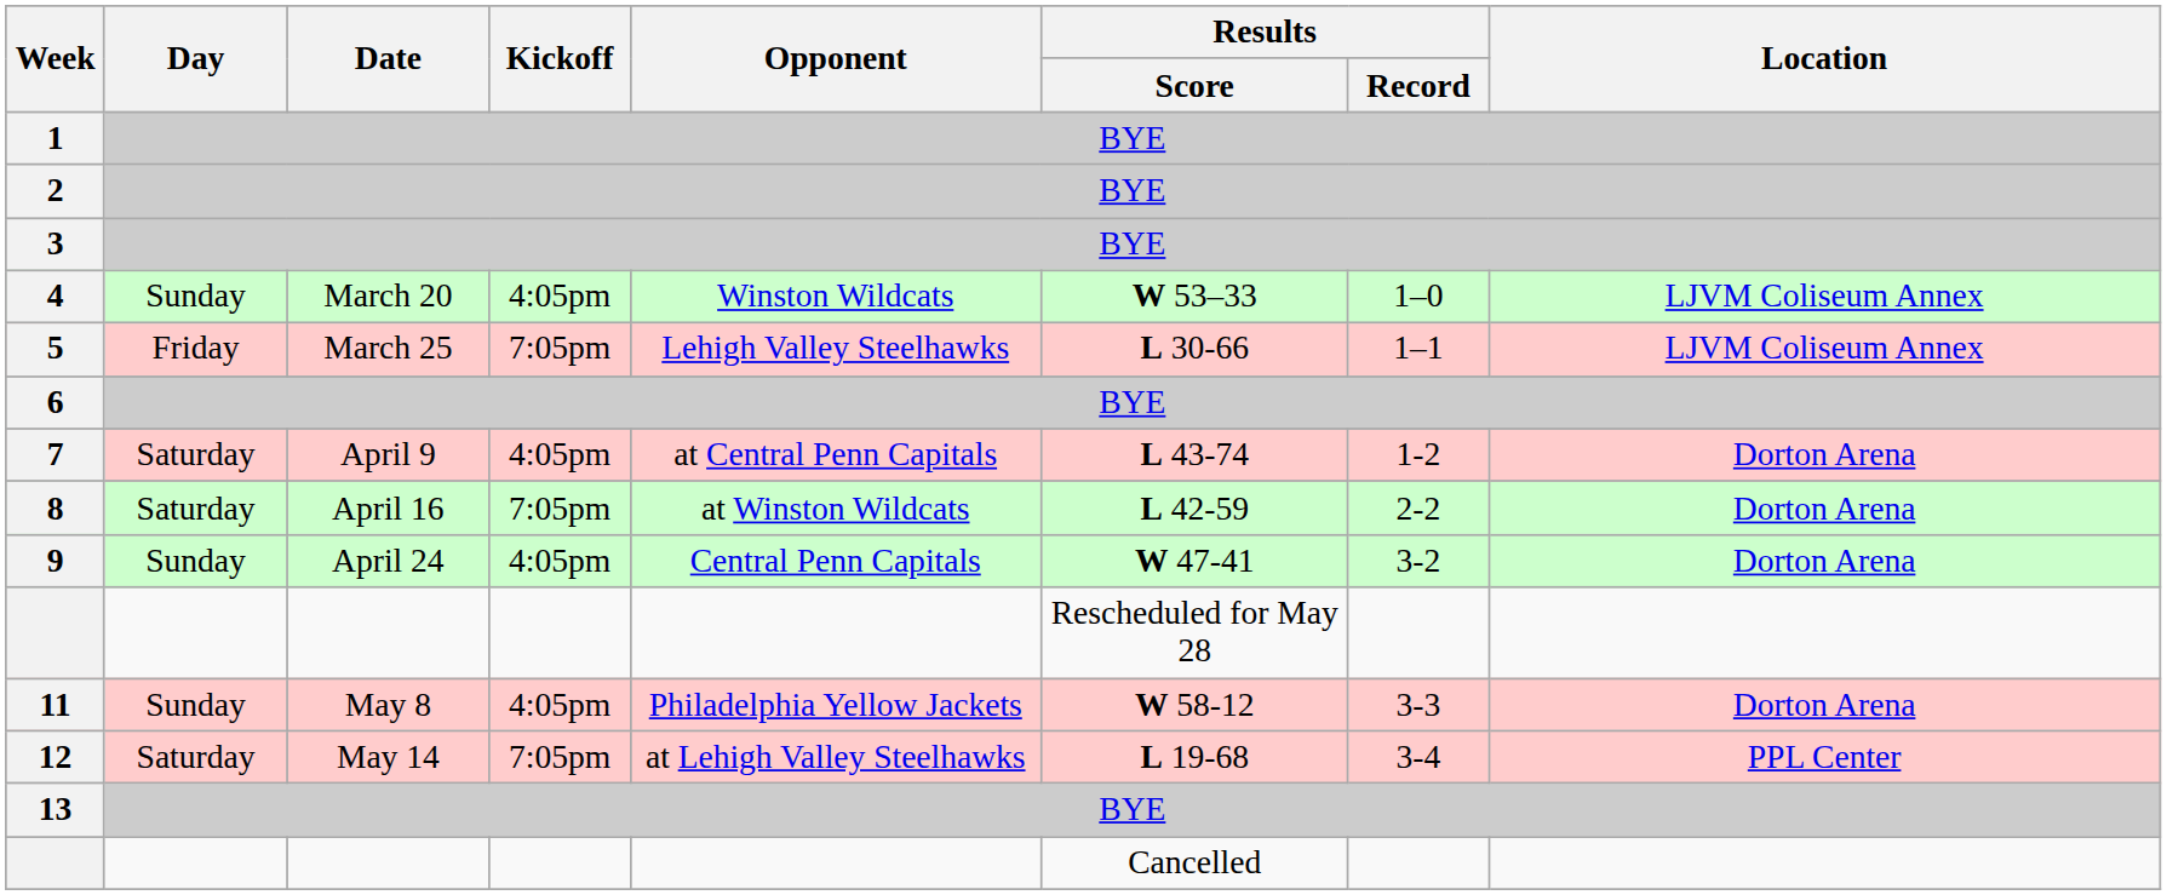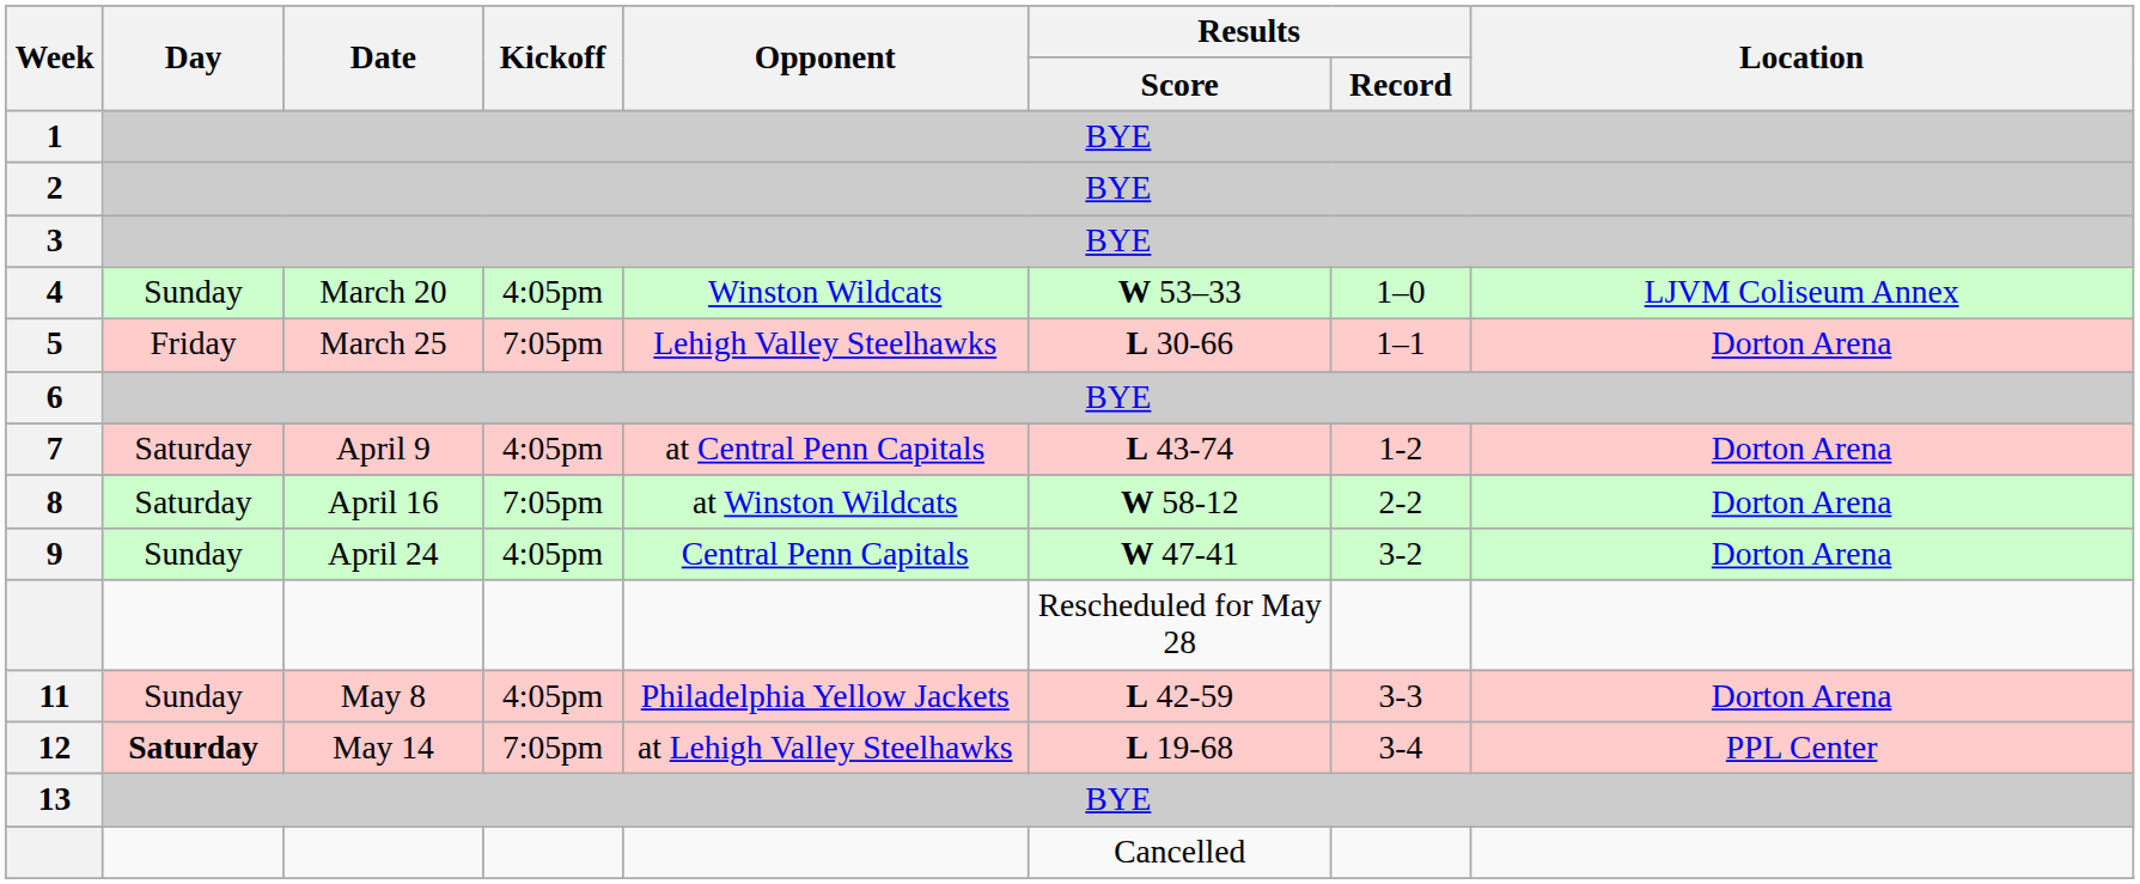5 | Location: LJVM Coliseum Annex -> Dorton Arena
8 | Results / Score: L 42-59 -> W 58-12
11 | Results / Score: W 58-12 -> L 42-59
12 | Day: normal -> bold
